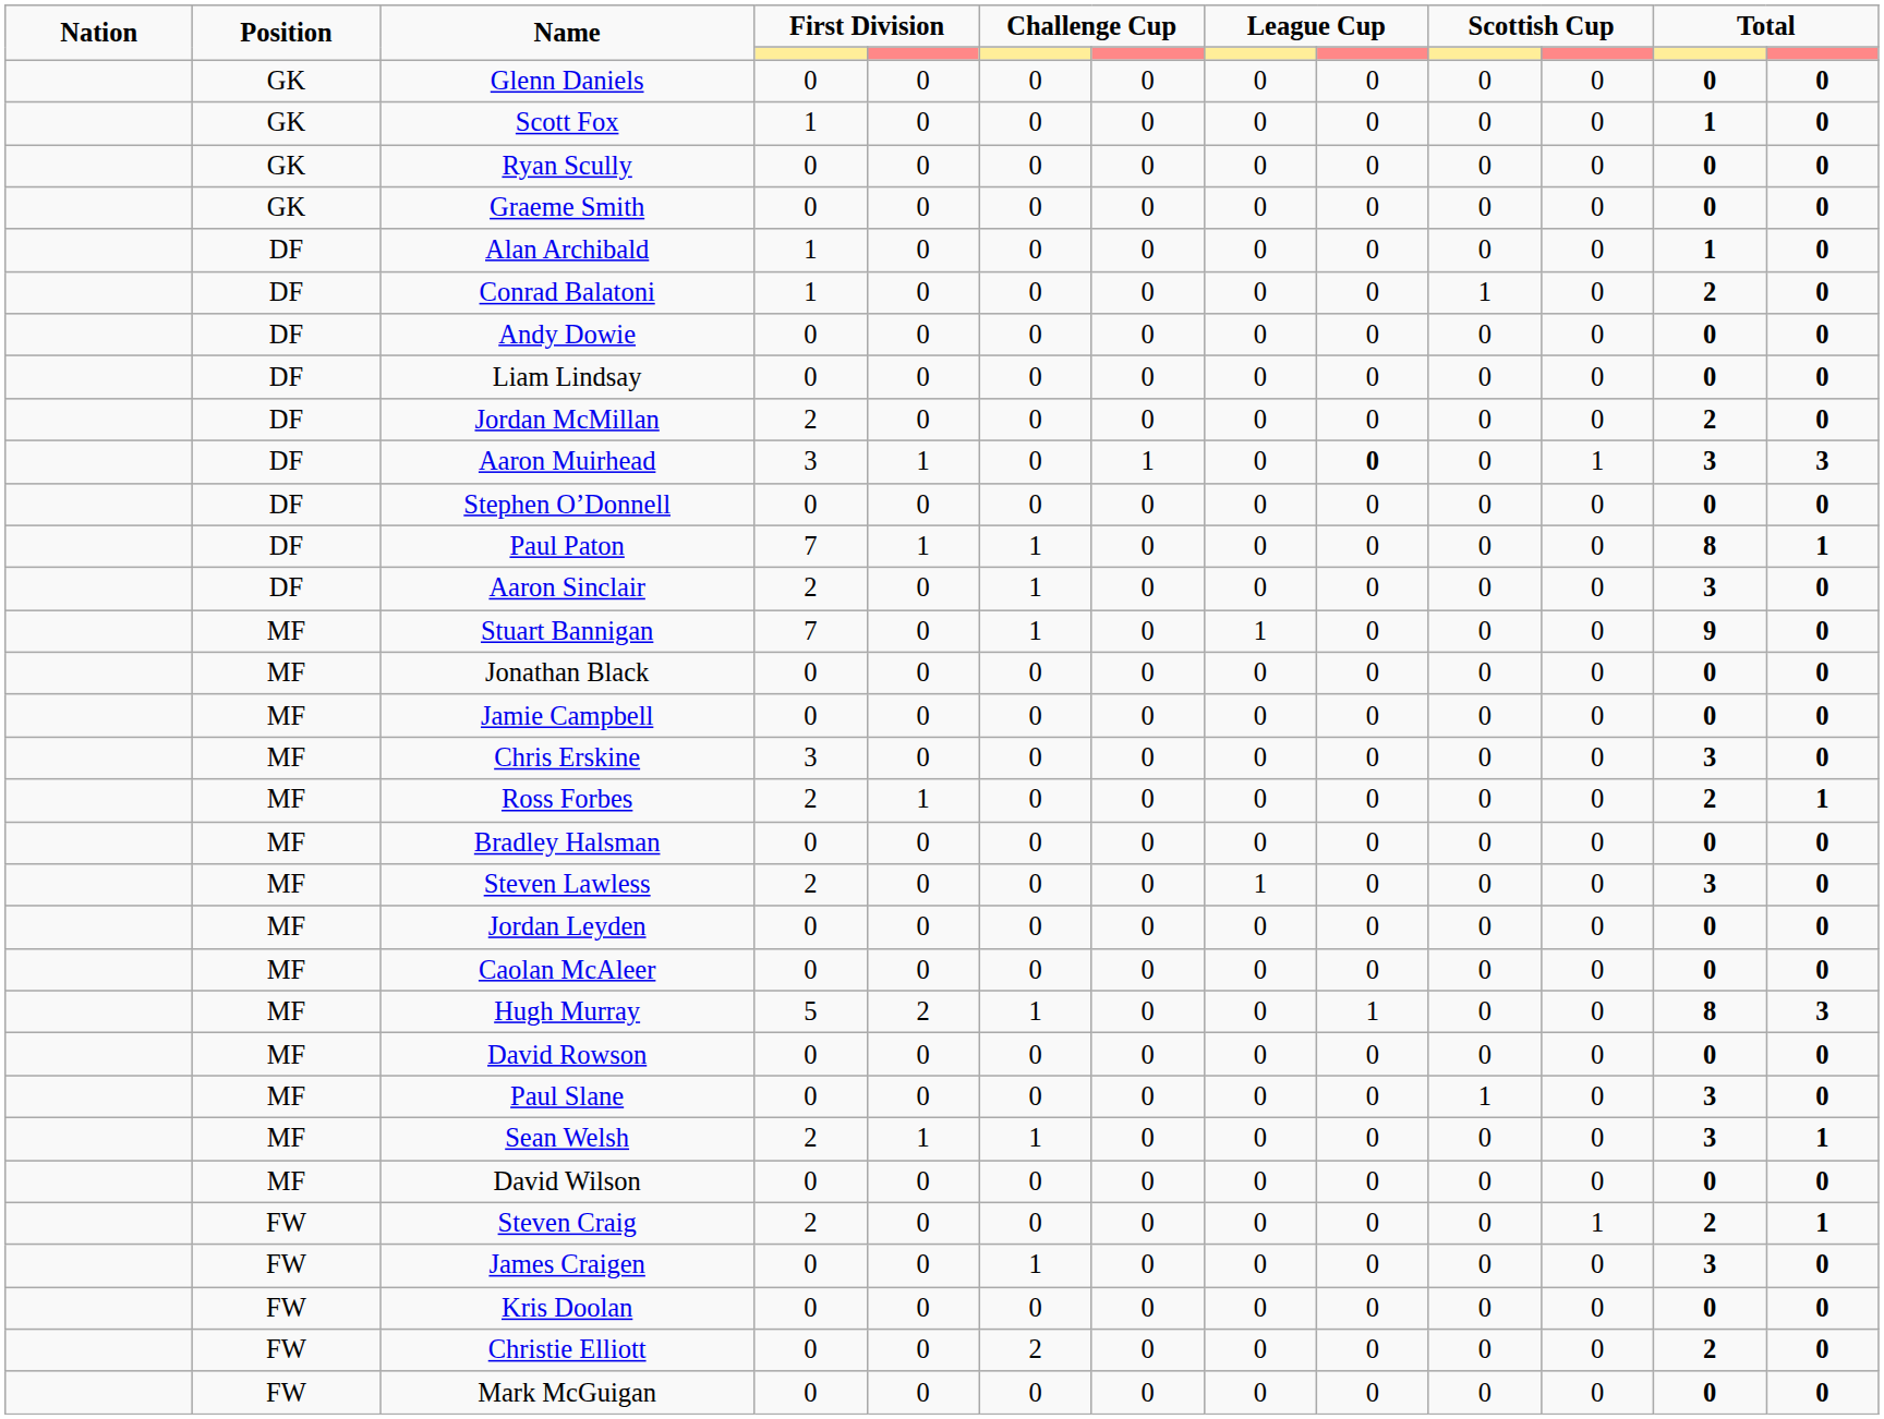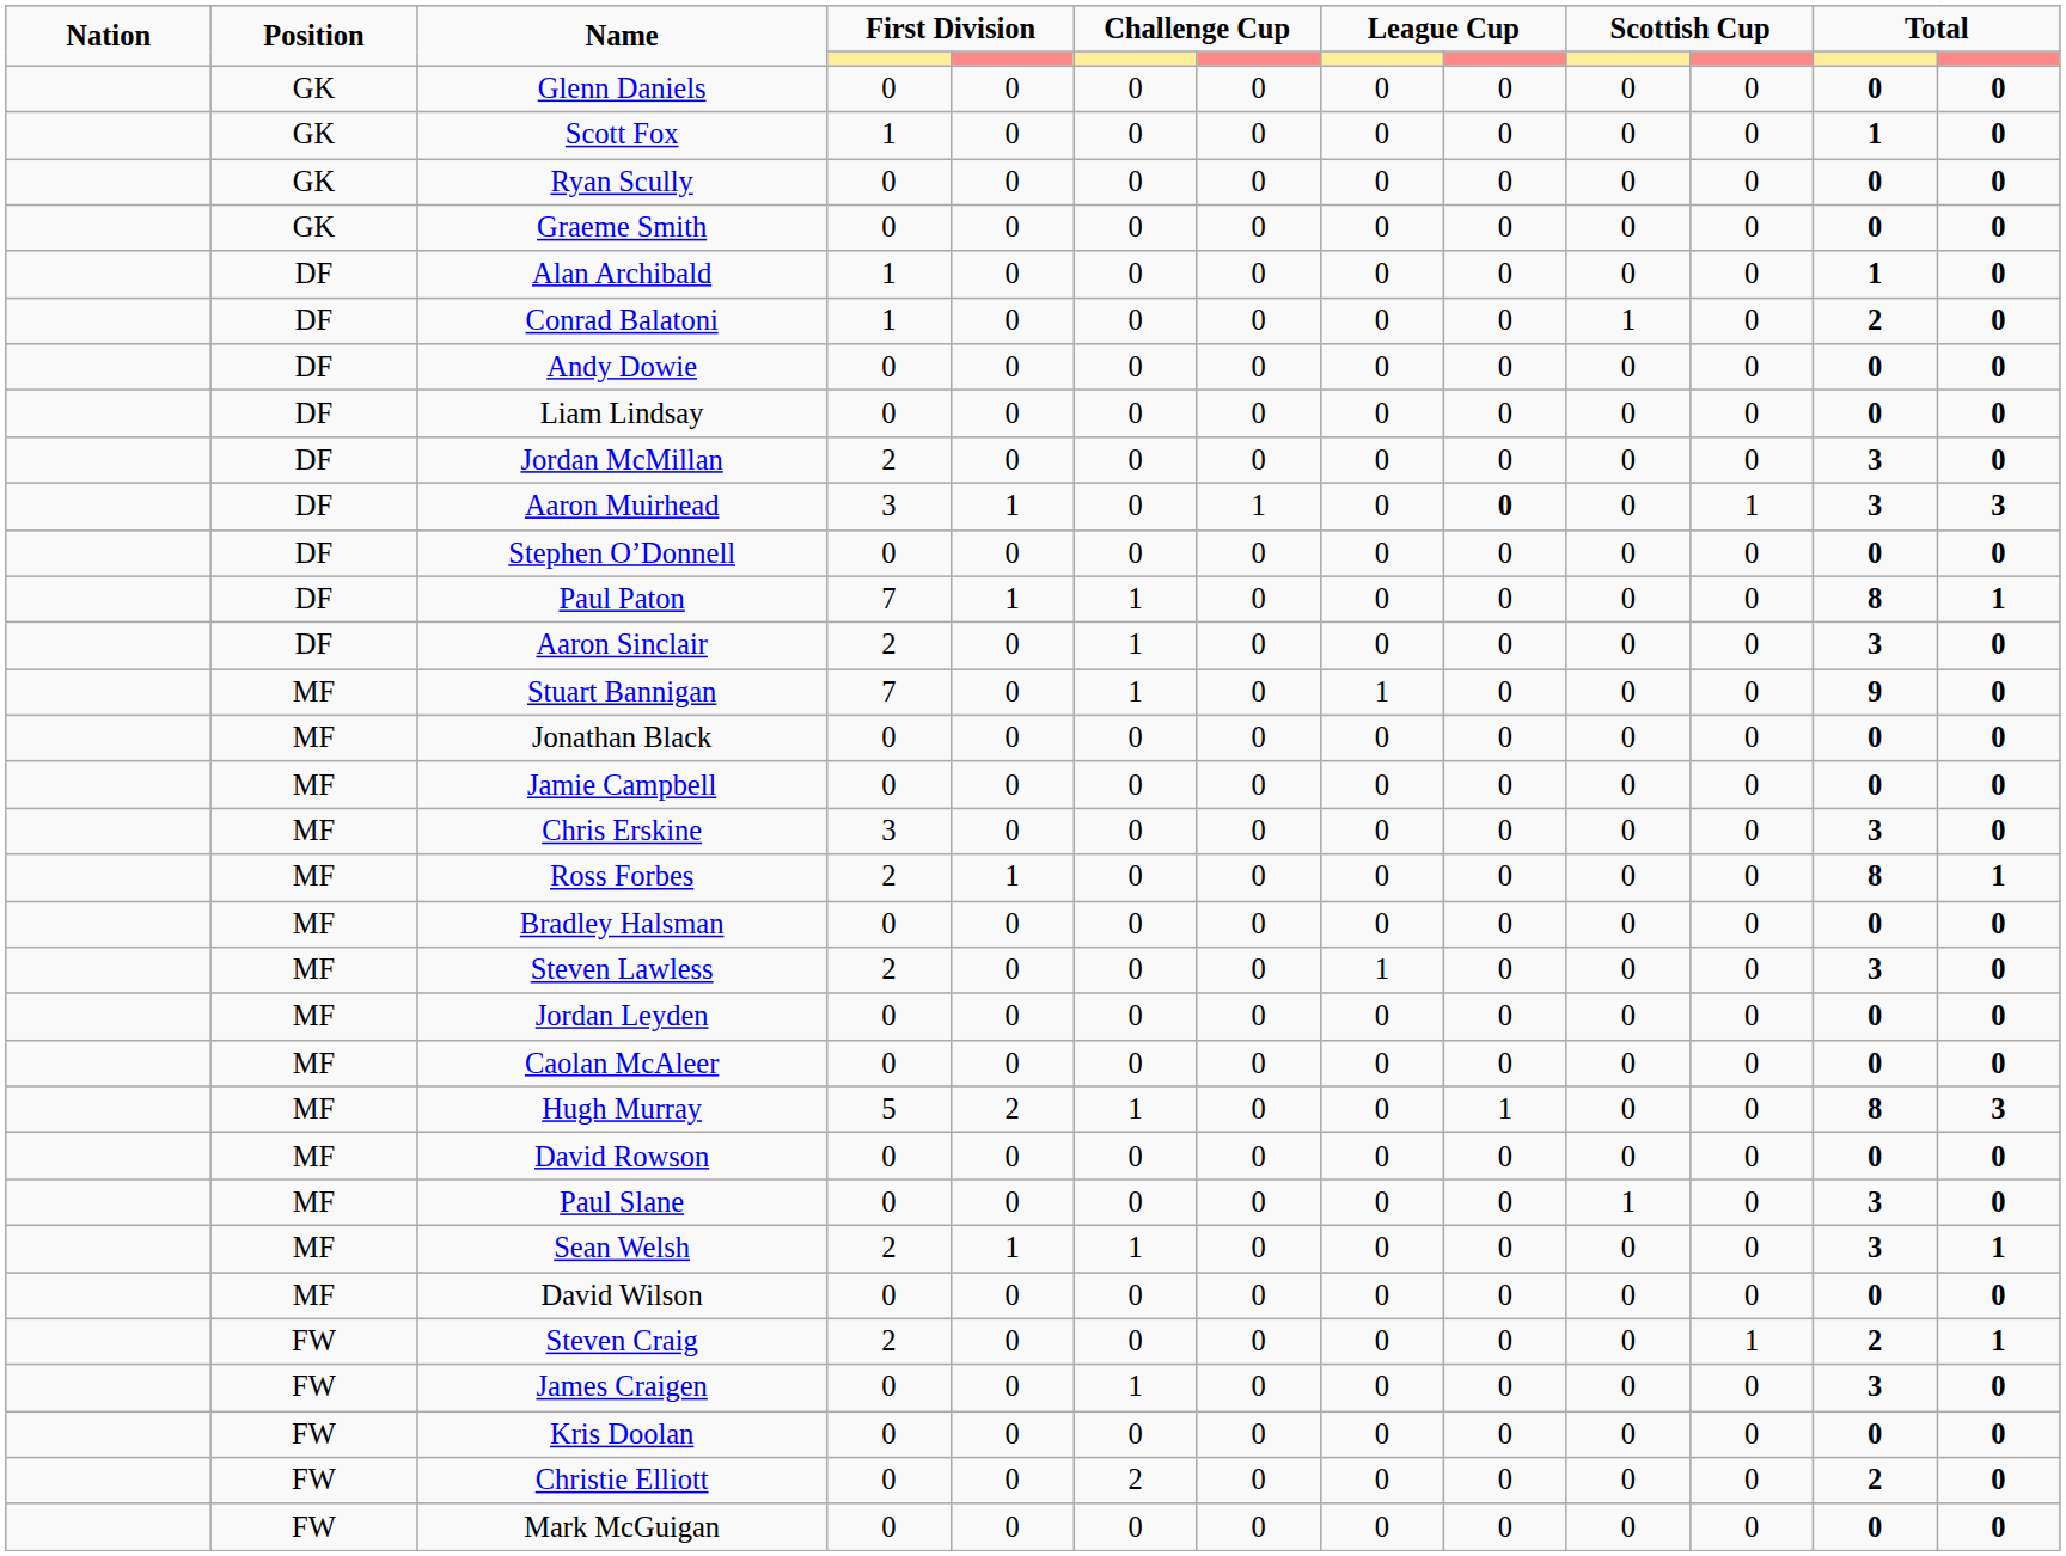Jordan McMillan | column 12: 2 -> 3
Ross Forbes | column 12: 2 -> 8
